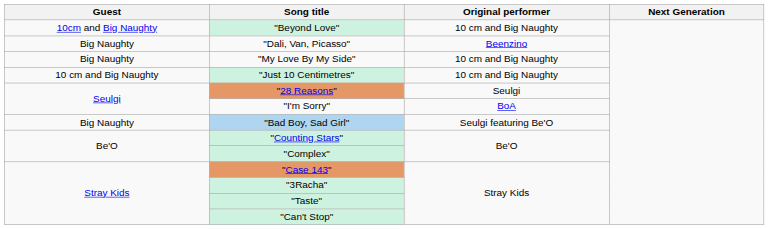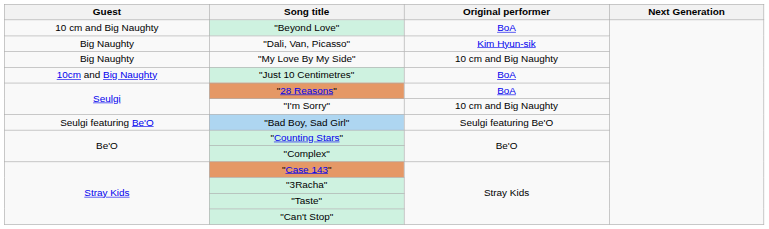"Beyond Love" | Guest: 10cm and Big Naughty -> 10 cm and Big Naughty
"Beyond Love" | Original performer: 10 cm and Big Naughty -> BoA
"Dali, Van, Picasso" | Original performer: Beenzino -> Kim Hyun-sik
"Just 10 Centimetres" | Guest: 10 cm and Big Naughty -> 10cm and Big Naughty
"Just 10 Centimetres" | Original performer: 10 cm and Big Naughty -> BoA
"28 Reasons" | Original performer: Seulgi -> BoA
"I'm Sorry" | Original performer: BoA -> 10 cm and Big Naughty
"Bad Boy, Sad Girl" | Guest: Big Naughty -> Seulgi featuring Be'O
